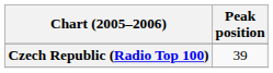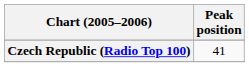Czech Republic (Radio Top 100) | Peak position: 39 -> 41
